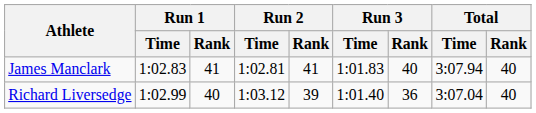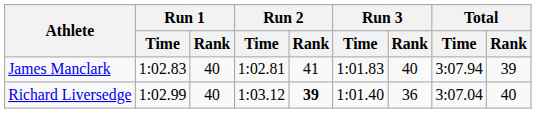James Manclark | Run 1 / Rank: 41 -> 40
James Manclark | Total / Rank: 40 -> 39
Richard Liversedge | Run 2 / Rank: normal -> bold
